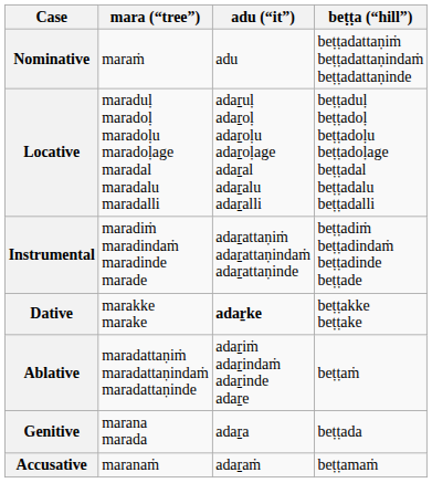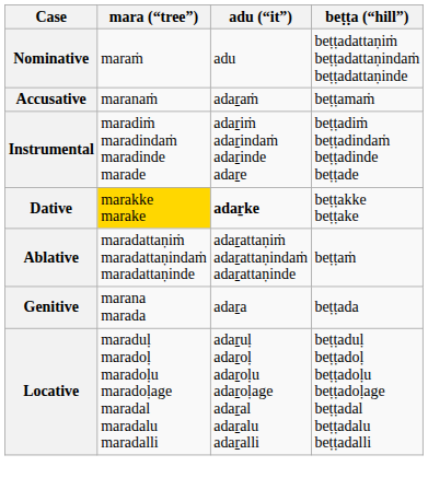rows swapped: Accusative <-> Locative
Instrumental | adu (“it”): adaṟattaṇiṁ adaṟattaṇindaṁ adaṟattaṇinde -> adaṟiṁ adaṟindaṁ adaṟinde adaṟe
Dative | mara (“tree”): no background -> gold background
Ablative | adu (“it”): adaṟiṁ adaṟindaṁ adaṟinde adaṟe -> adaṟattaṇiṁ adaṟattaṇindaṁ adaṟattaṇinde
